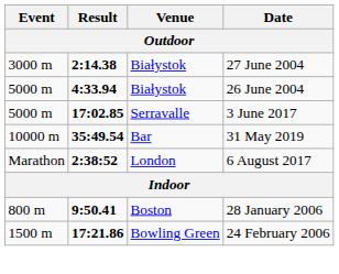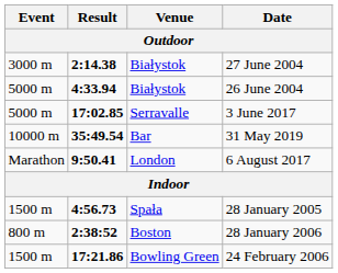6 August 2017 | Result: 2:38:52 -> 9:50.41
+ row: 1500 m | 4:56.73 | Spała | 28 January 2005
28 January 2006 | Result: 9:50.41 -> 2:38:52
